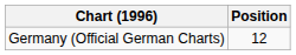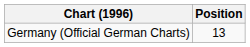Germany (Official German Charts) | Position: 12 -> 13
